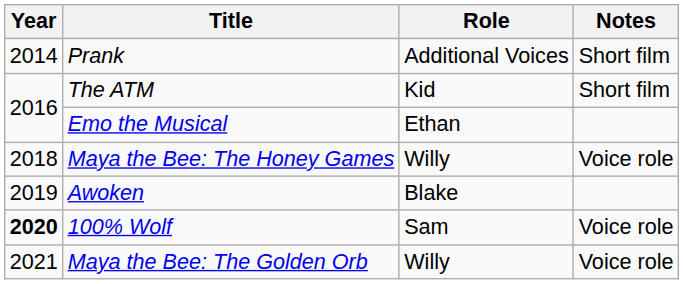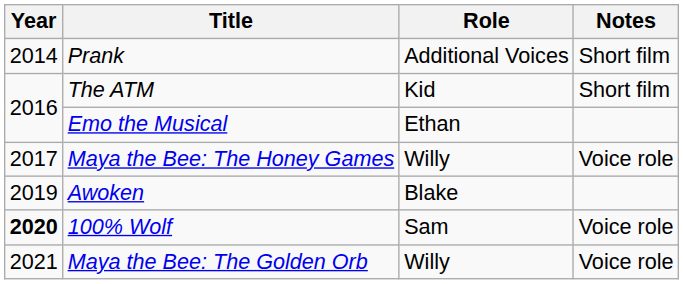Maya the Bee: The Honey Games | Year: 2018 -> 2017
